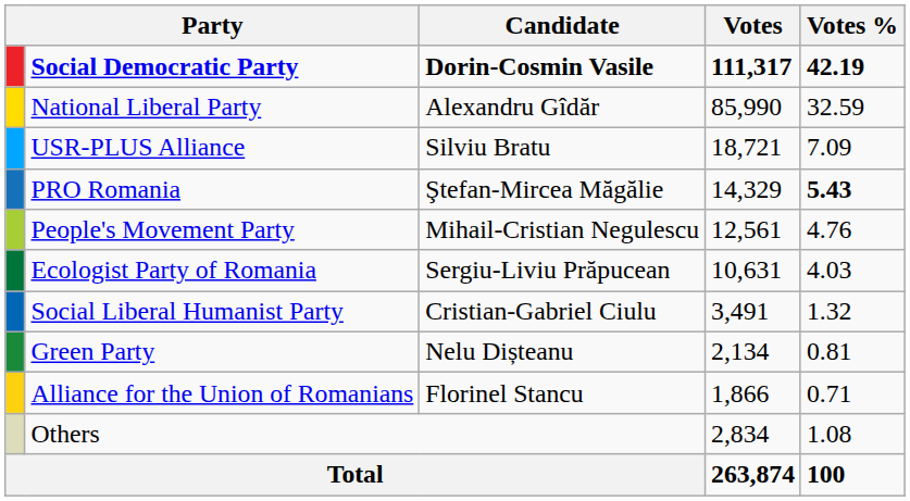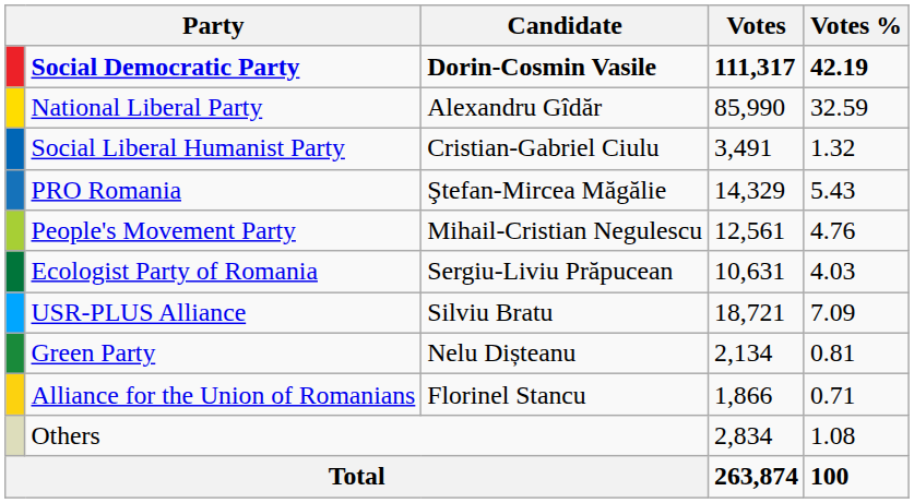rows swapped: USR-PLUS Alliance <-> Social Liberal Humanist Party
PRO Romania | Votes %: bold -> normal
